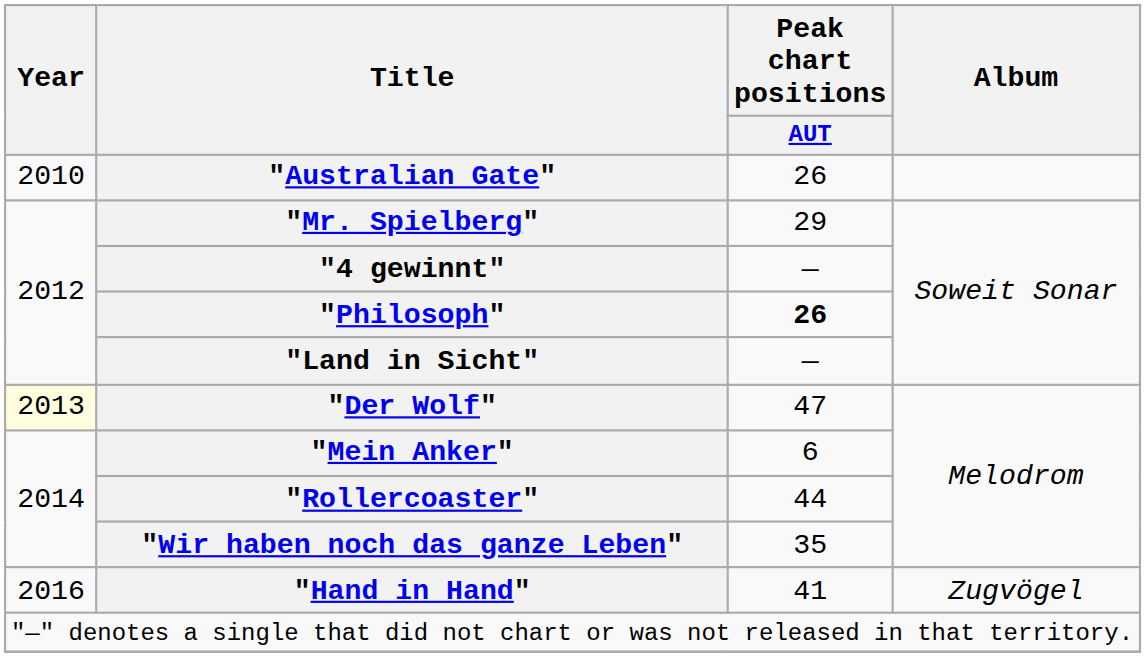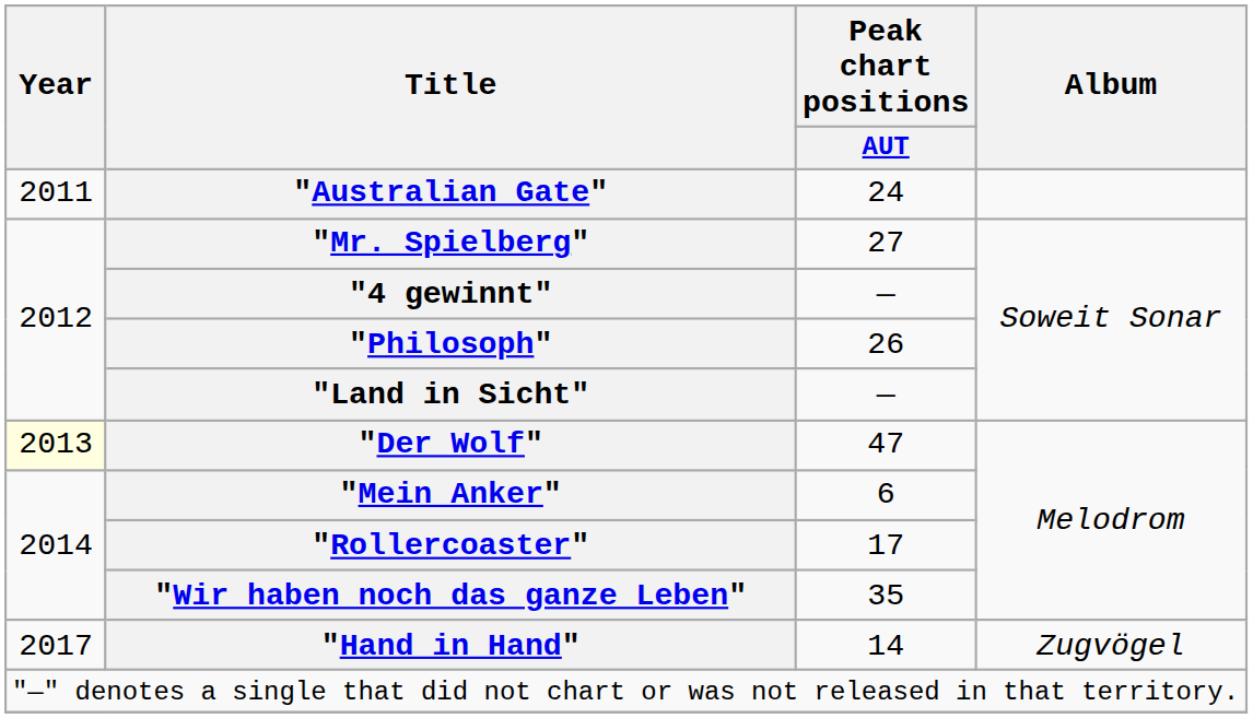"Australian Gate" | Year: 2010 -> 2011
"Australian Gate" | Peak chart positions / AUT: 26 -> 24
"Mr. Spielberg" | Peak chart positions / AUT: 29 -> 27
"Philosoph" | Peak chart positions / AUT: bold -> normal
"Rollercoaster" | Peak chart positions / AUT: 44 -> 17
"Hand in Hand" | Year: 2016 -> 2017
"Hand in Hand" | Peak chart positions / AUT: 41 -> 14
